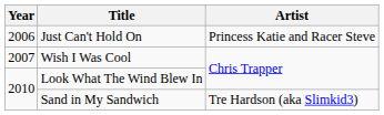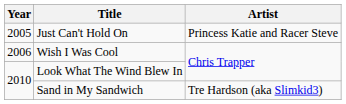Just Can't Hold On | Year: 2006 -> 2005
Wish I Was Cool | Year: 2007 -> 2006
